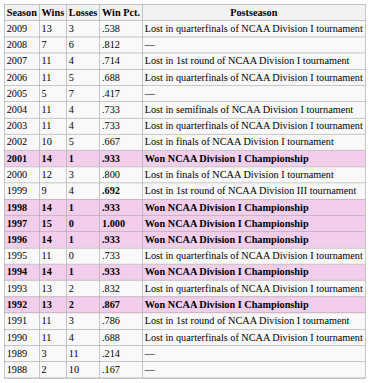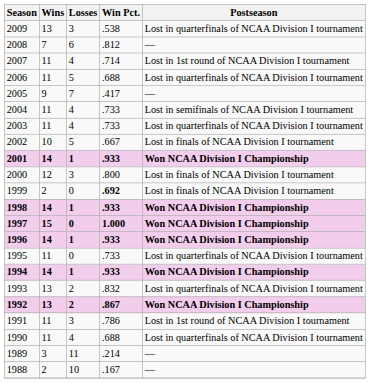2005 | Wins: 5 -> 9
1999 | Wins: 9 -> 2
1999 | Losses: 4 -> 0
1999 | Postseason: Lost in 1st round of NCAA Division III tournament -> Lost in finals of NCAA Division I tournament
